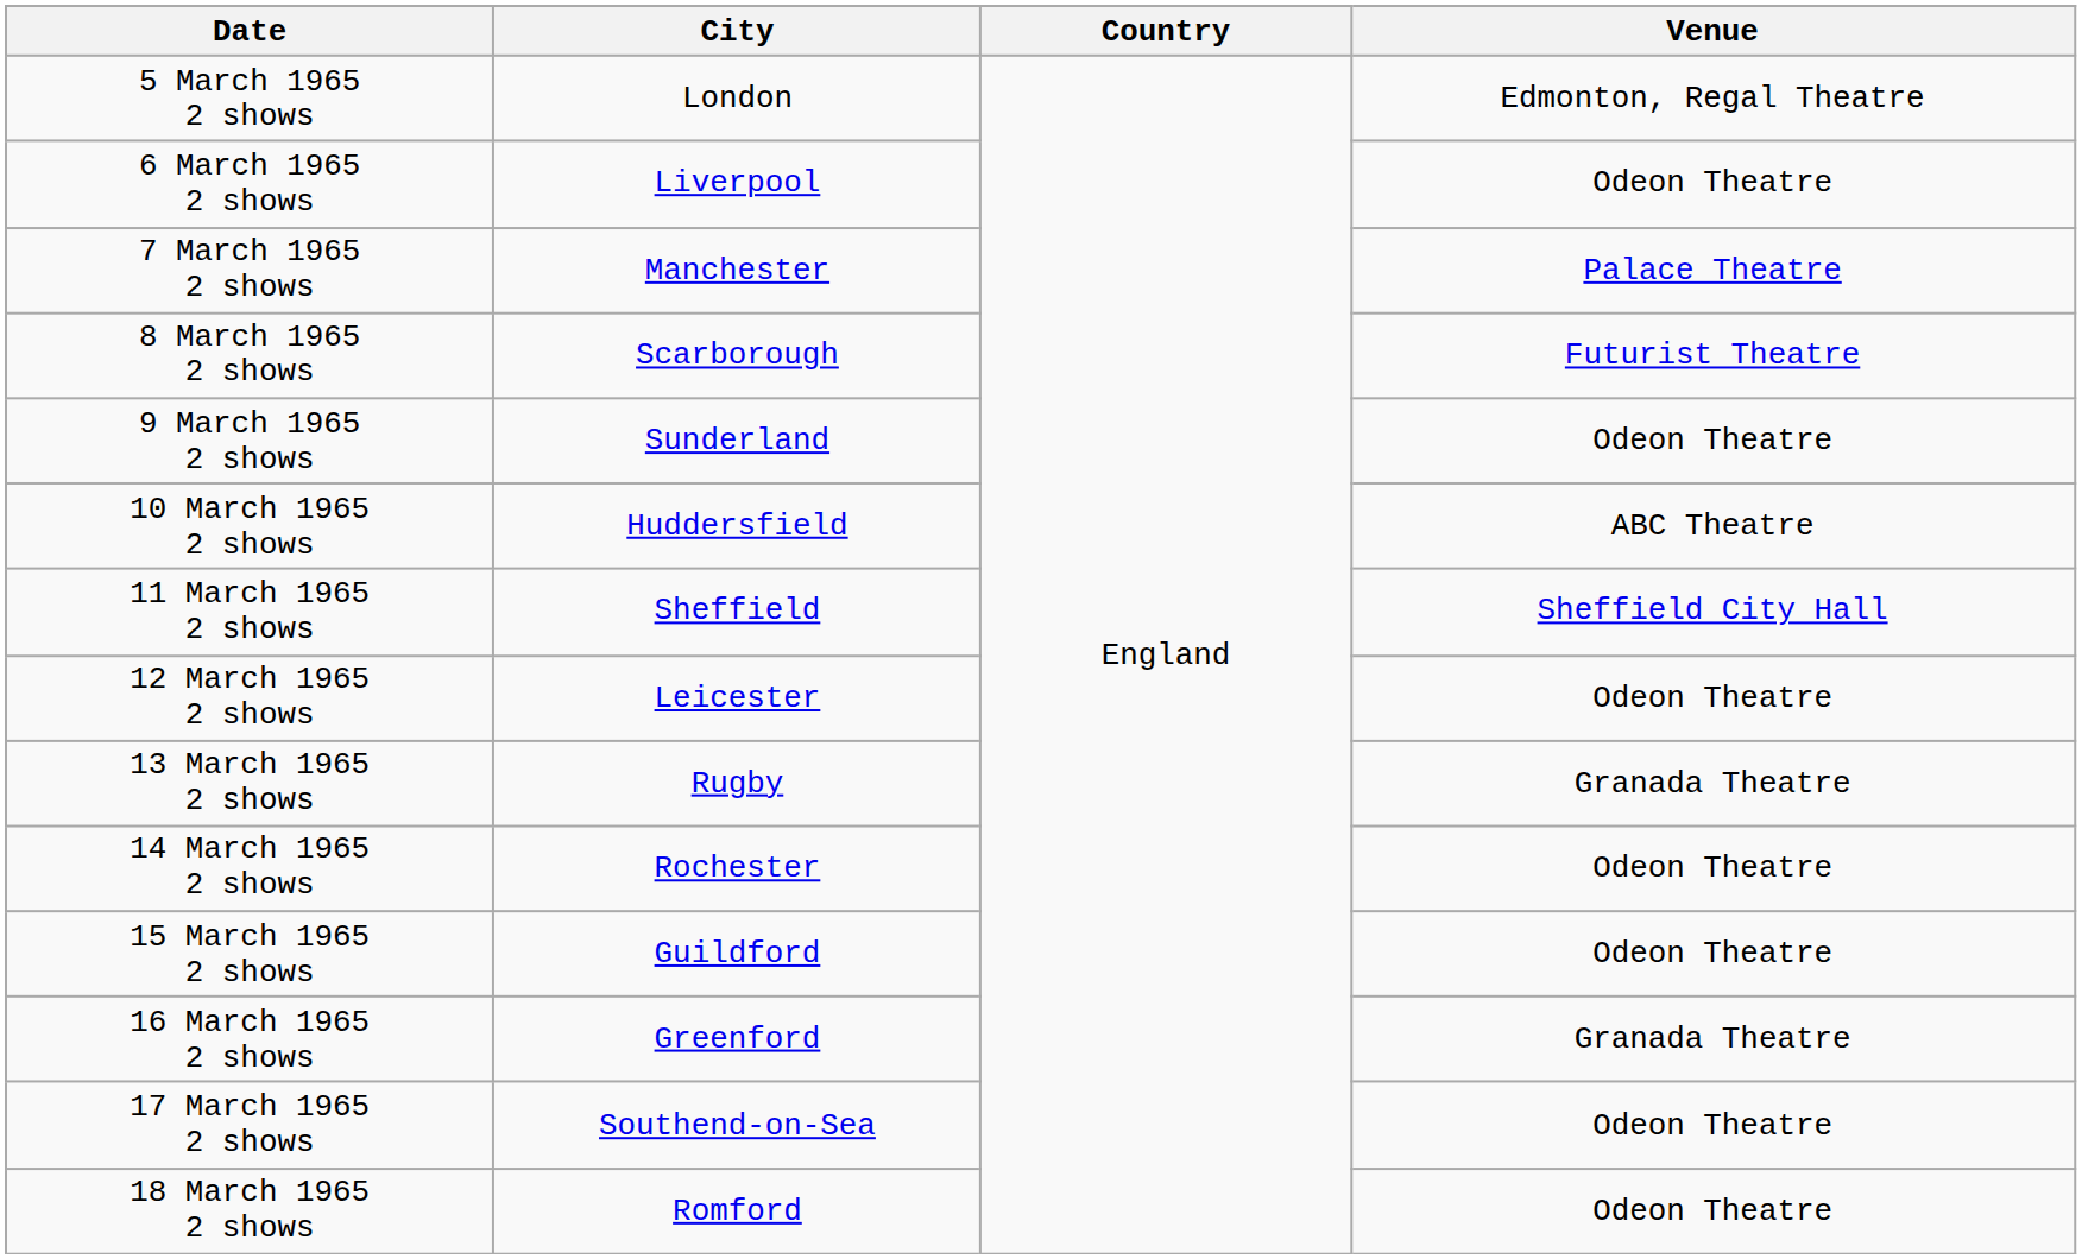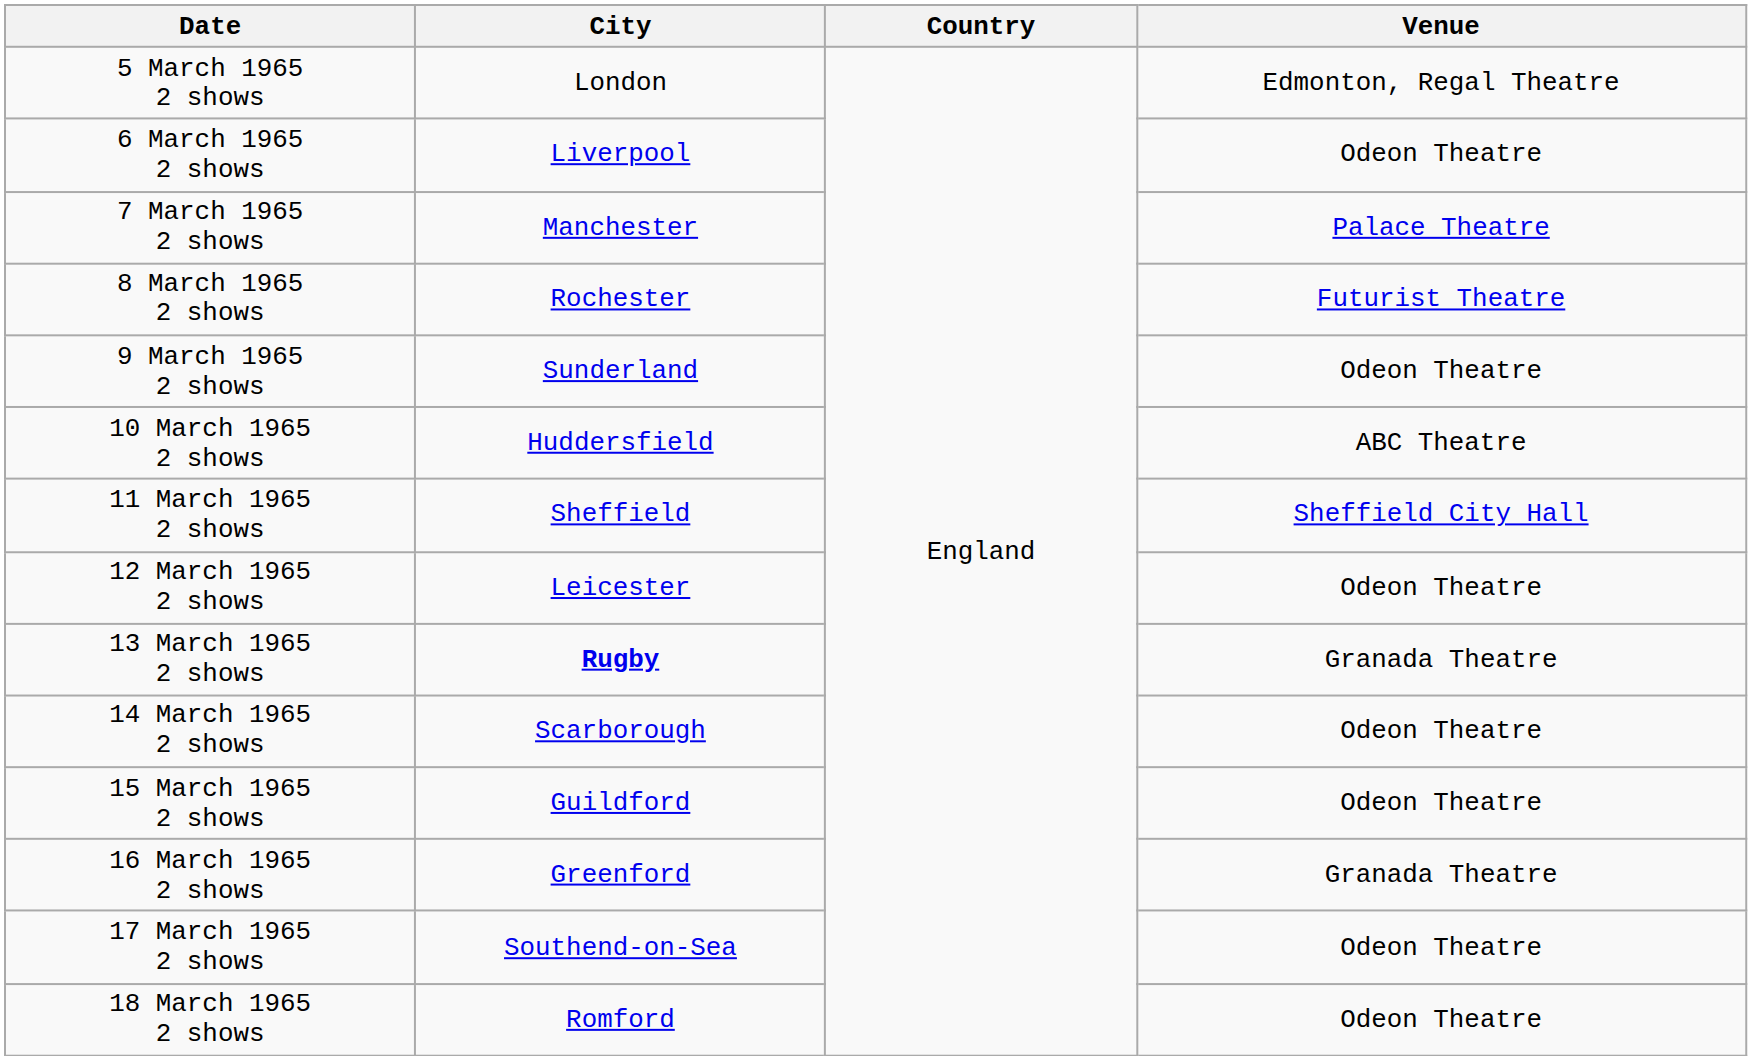8 March 1965 2 shows | City: Scarborough -> Rochester
13 March 1965 2 shows | City: normal -> bold
14 March 1965 2 shows | City: Rochester -> Scarborough
